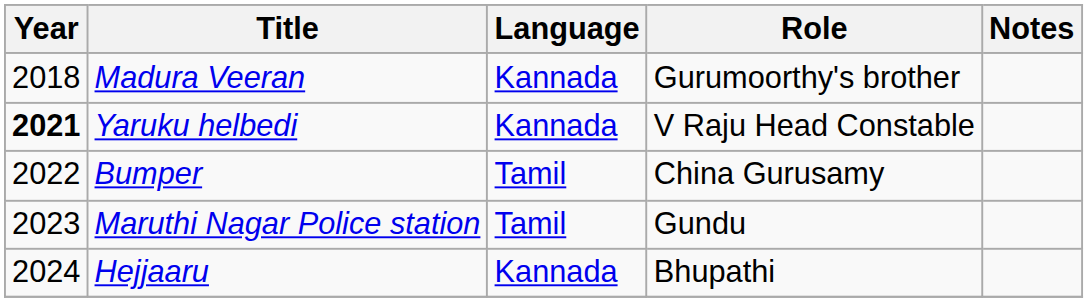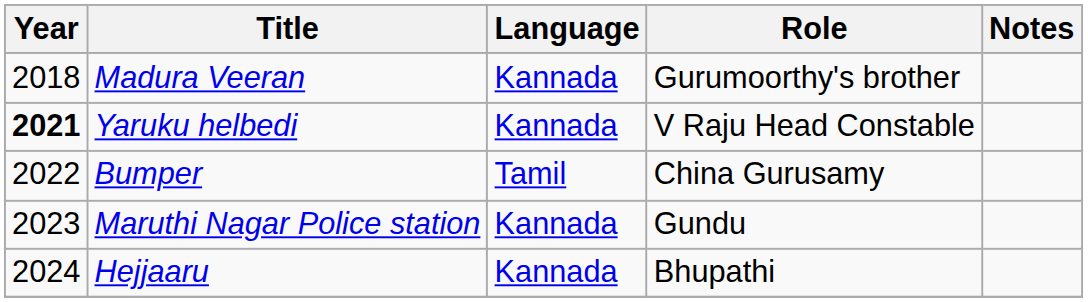Maruthi Nagar Police station | Language: Tamil -> Kannada
